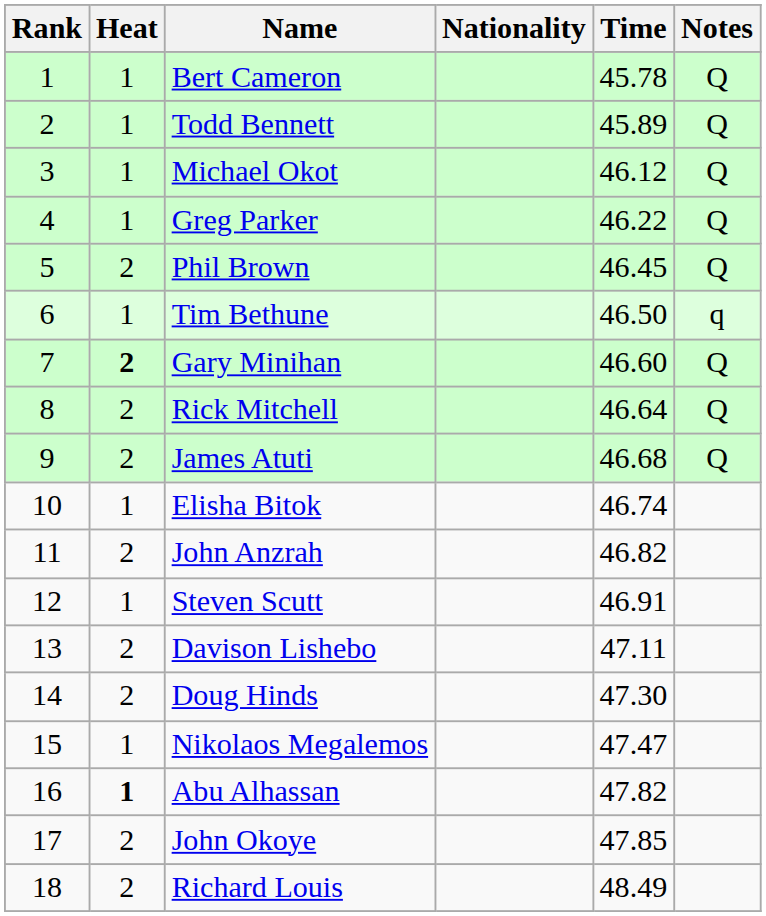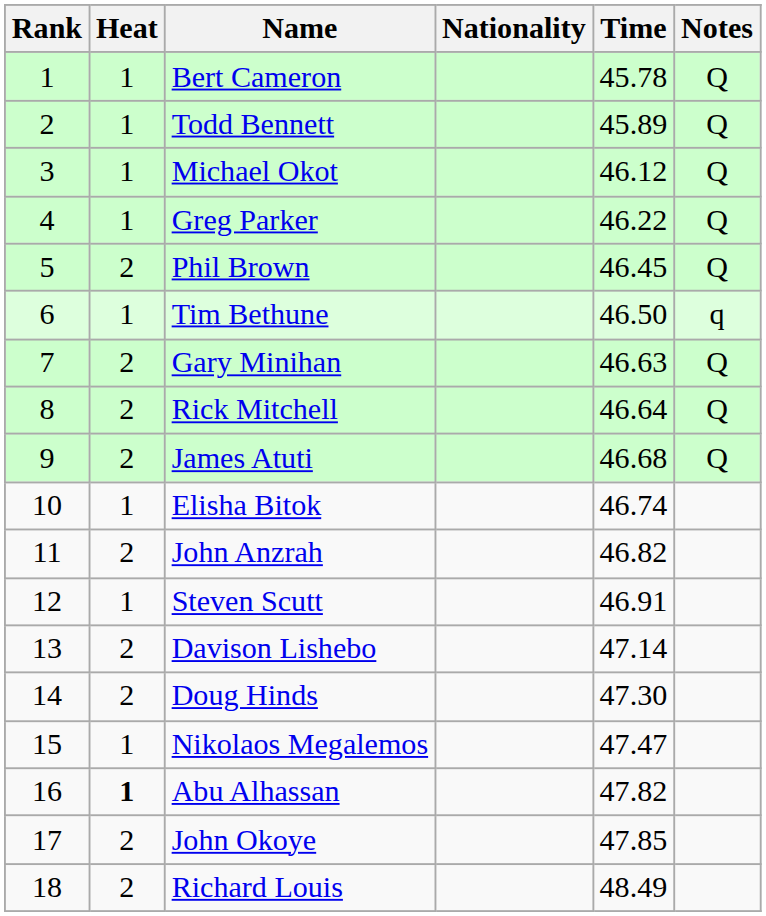Gary Minihan | Heat: bold -> normal
Gary Minihan | Time: 46.60 -> 46.63
Davison Lishebo | Time: 47.11 -> 47.14
